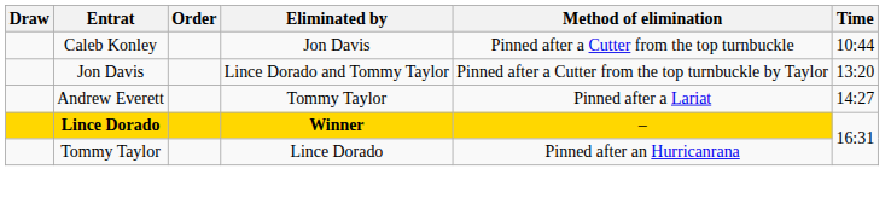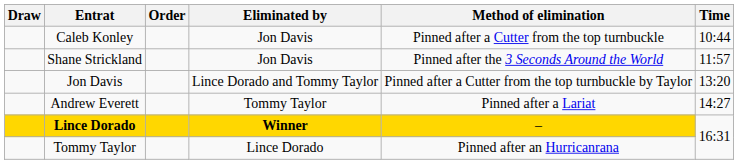+ row: Shane Strickland | Jon Davis | Pinned after the 3 Seconds Around the World | 11:57
